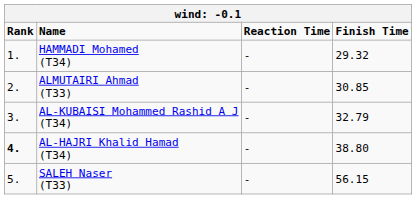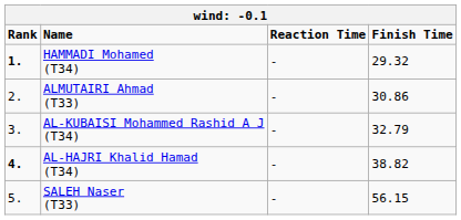HAMMADI Mohamed (T34) | Rank: normal -> bold
ALMUTAIRI Ahmad (T33) | Finish Time: 30.85 -> 30.86
AL-HAJRI Khalid Hamad (T34) | Finish Time: 38.80 -> 38.82
